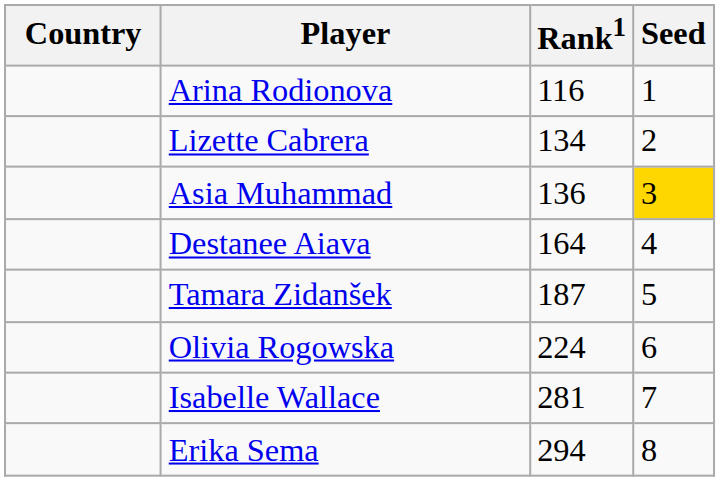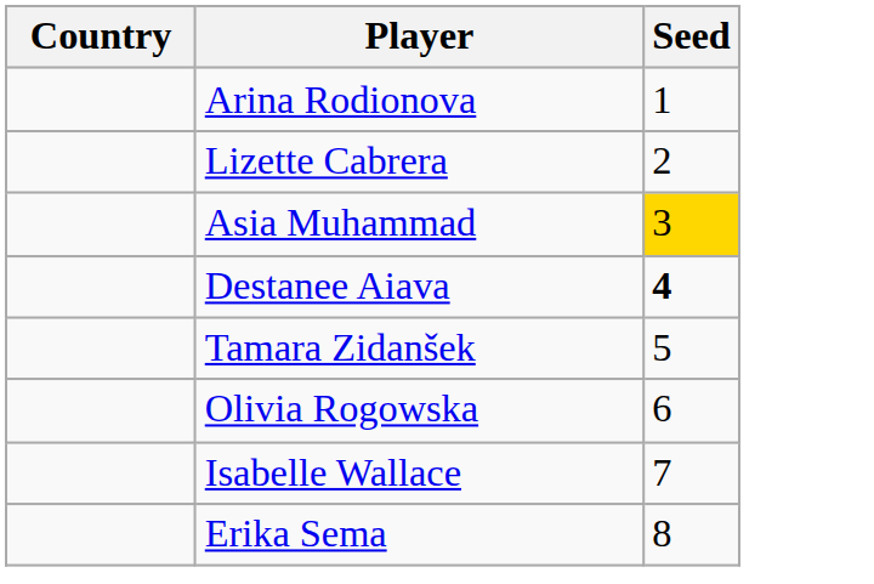- column: Rank1 | 116 | 134 | 136 | 164 | 187 | 224 | 281 | 294
Destanee Aiava | Seed: normal -> bold
